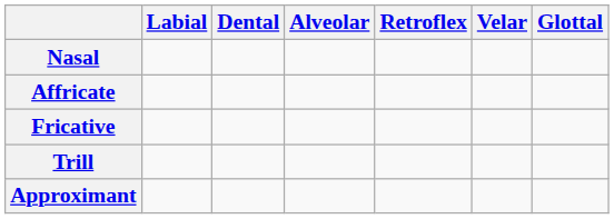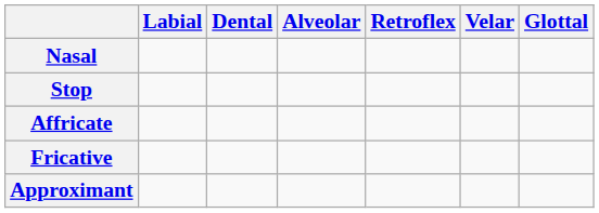+ row: Stop
- row: Trill
